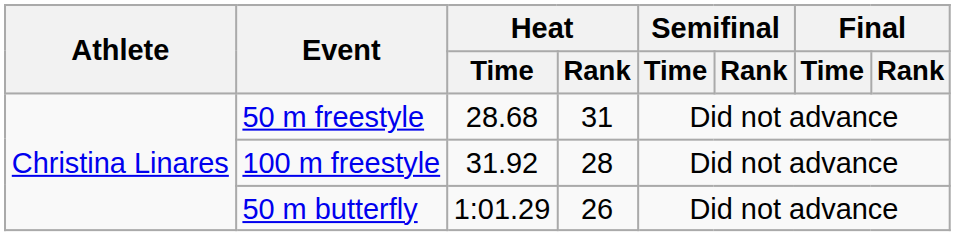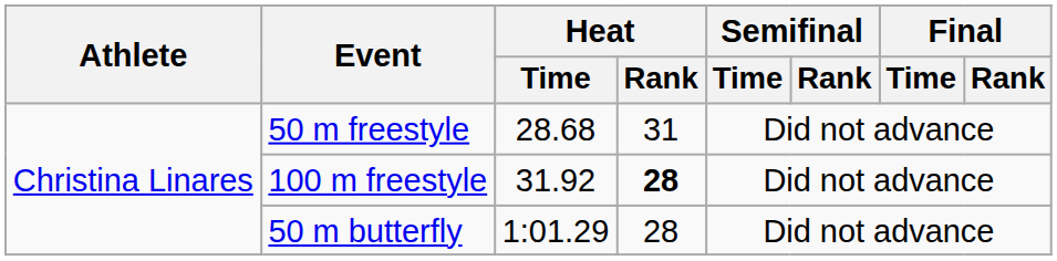100 m freestyle | Heat / Rank: normal -> bold
50 m butterfly | Heat / Rank: 26 -> 28
